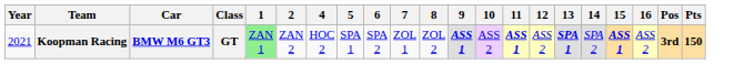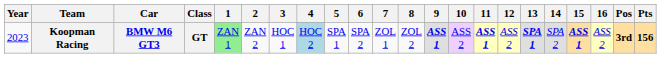+ column: 3 | HOC 1
Koopman Racing | Year: 2021 -> 2023
Koopman Racing | 4: no background -> lightblue background
Koopman Racing | Pts: 150 -> 156
